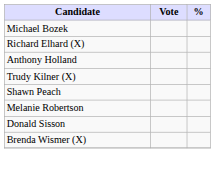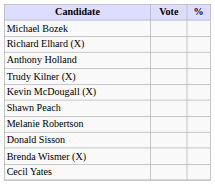+ row: Kevin McDougall (X)
+ row: Cecil Yates
